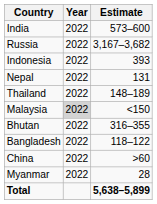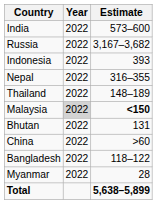Nepal | Estimate: 131 -> 316–355
Malaysia | Estimate: normal -> bold
Bhutan | Estimate: 316–355 -> 131
rows swapped: Bangladesh <-> China
